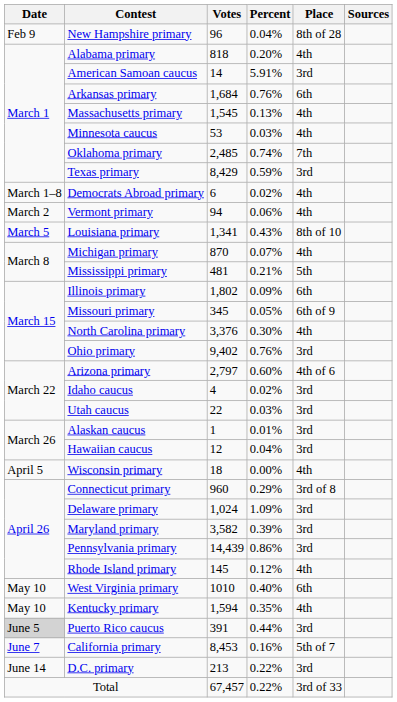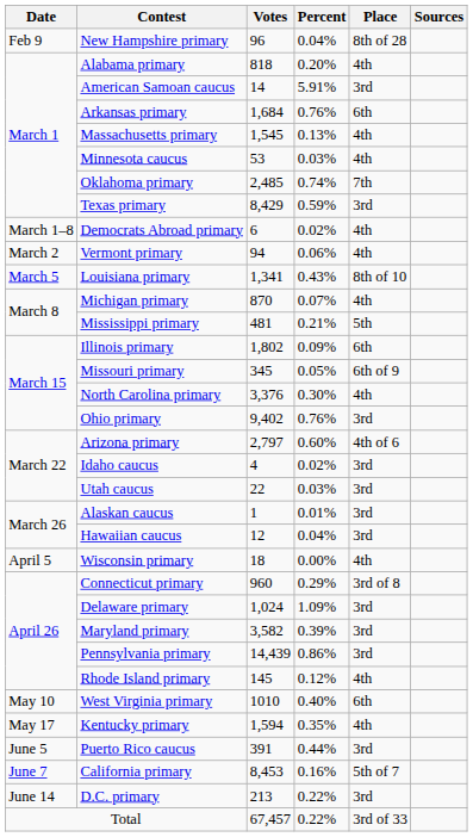Kentucky primary | Date: May 10 -> May 17
Puerto Rico caucus | Date: lightgrey background -> no background
